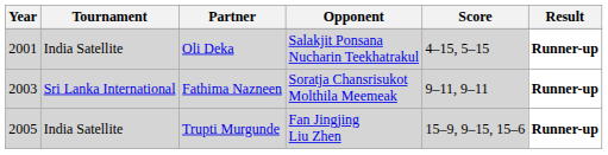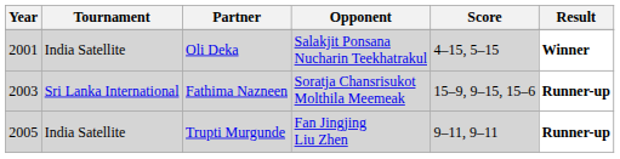Oli Deka | Result: Runner-up -> Winner
Fathima Nazneen | Score: 9–11, 9–11 -> 15–9, 9–15, 15–6
Trupti Murgunde | Score: 15–9, 9–15, 15–6 -> 9–11, 9–11
